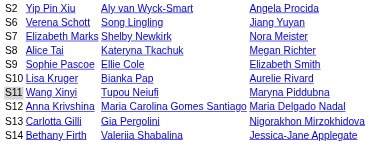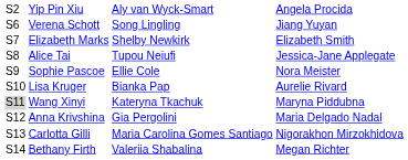Elizabeth Marks | column 4: Nora Meister -> Elizabeth Smith
Alice Tai | column 3: Kateryna Tkachuk -> Tupou Neiufi
Alice Tai | column 4: Megan Richter -> Jessica-Jane Applegate
Sophie Pascoe | column 4: Elizabeth Smith -> Nora Meister
Wang Xinyi | column 3: Tupou Neiufi -> Kateryna Tkachuk
Anna Krivshina | column 3: Maria Carolina Gomes Santiago -> Gia Pergolini
Carlotta Gilli | column 3: Gia Pergolini -> Maria Carolina Gomes Santiago
Bethany Firth | column 4: Jessica-Jane Applegate -> Megan Richter
